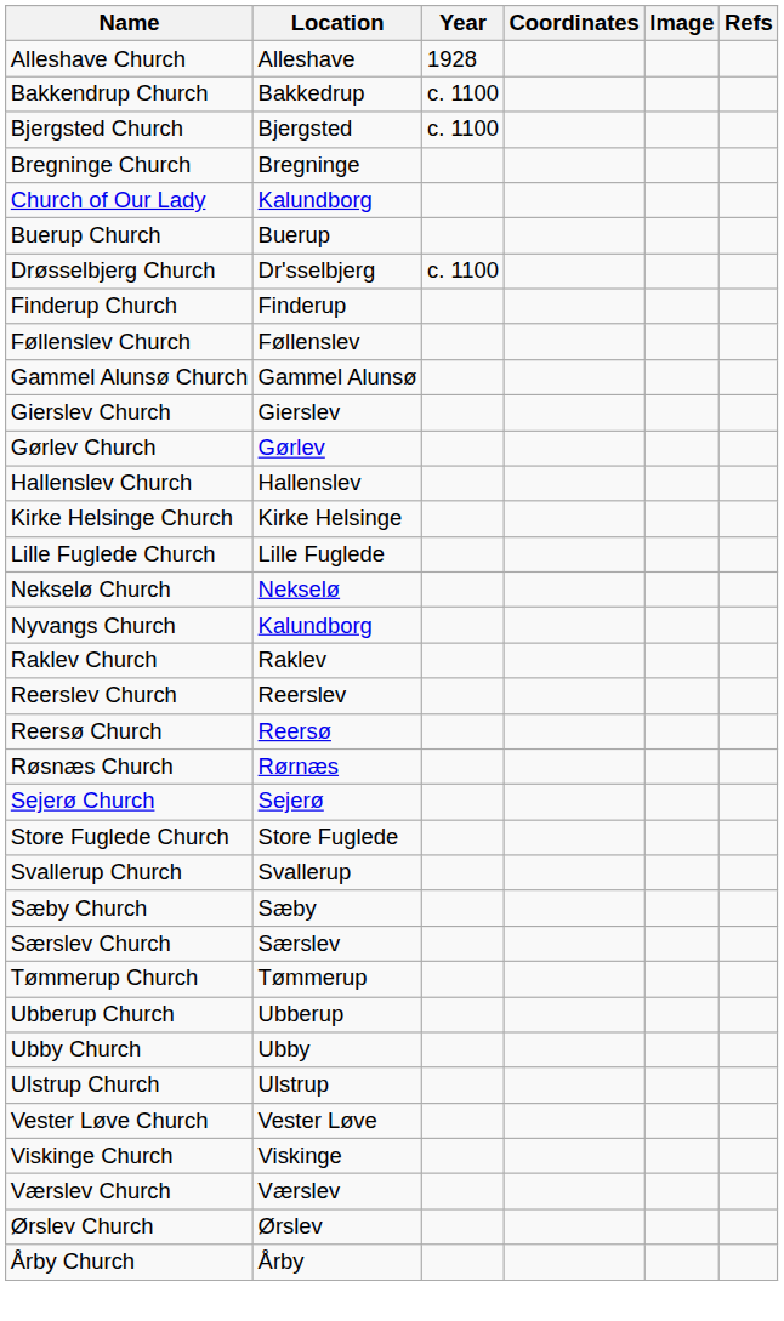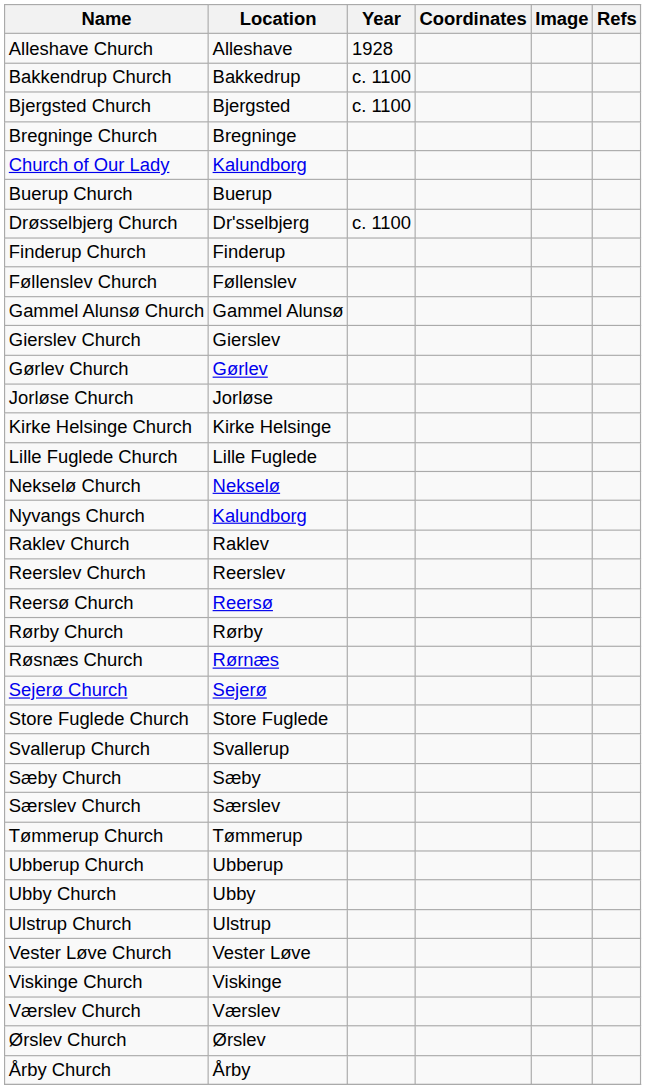- row: Hallenslev Church | Hallenslev
+ row: Jorløse Church | Jorløse
+ row: Rørby Church | Rørby
